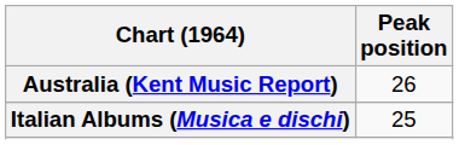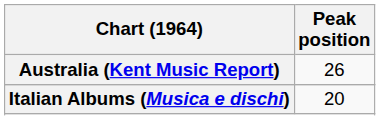Italian Albums (Musica e dischi) | Peak position: 25 -> 20
